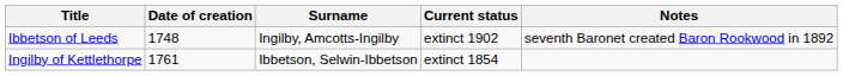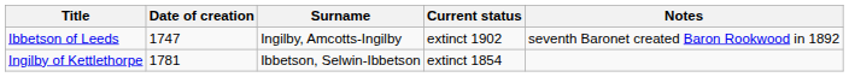Ibbetson of Leeds | Date of creation: 1748 -> 1747
Ingilby of Kettlethorpe | Date of creation: 1761 -> 1781
